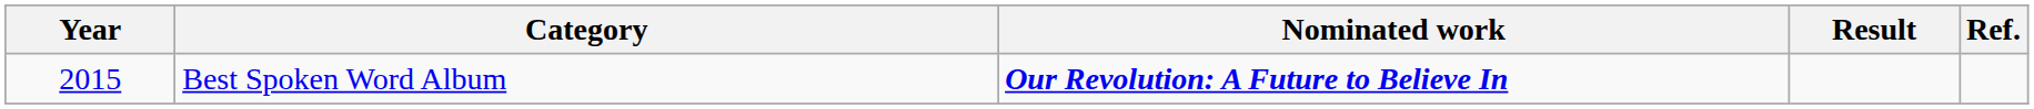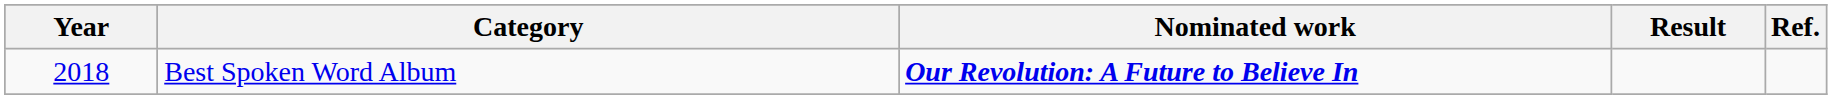Best Spoken Word Album | Year: 2015 -> 2018
